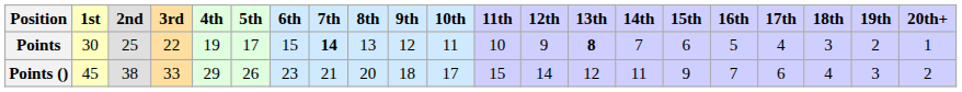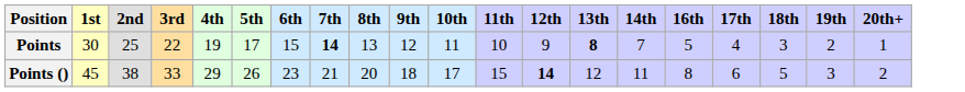- column: 15th | 6 | 9
Points () | 12th: normal -> bold
Points () | 16th: 7 -> 8
Points () | 18th: 4 -> 5
